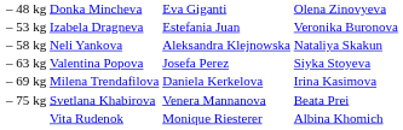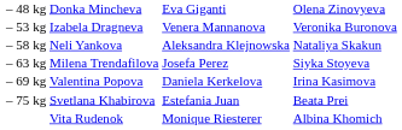– 53 kg | column 3: Estefania Juan -> Venera Mannanova
– 63 kg | column 2: Valentina Popova -> Milena Trendafilova
– 69 kg | column 2: Milena Trendafilova -> Valentina Popova
– 75 kg | column 3: Venera Mannanova -> Estefania Juan
